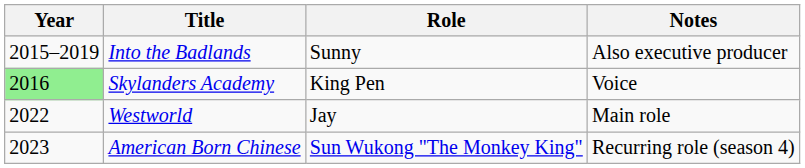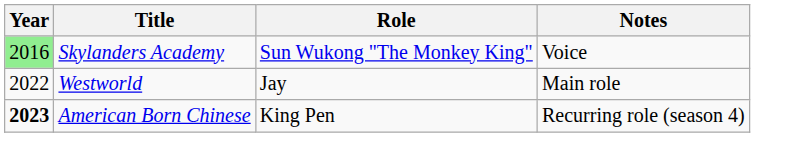- row: 2015–2019 | Into the Badlands | Sunny | Also executive producer
Skylanders Academy | Role: King Pen -> Sun Wukong "The Monkey King"
American Born Chinese | Year: normal -> bold
American Born Chinese | Role: Sun Wukong "The Monkey King" -> King Pen
